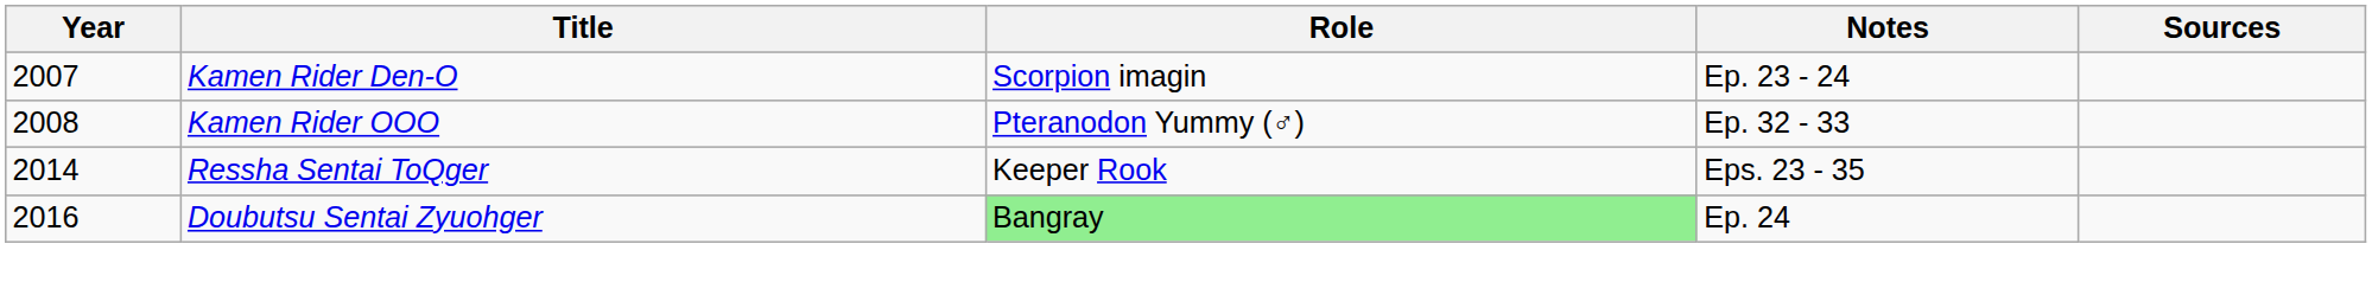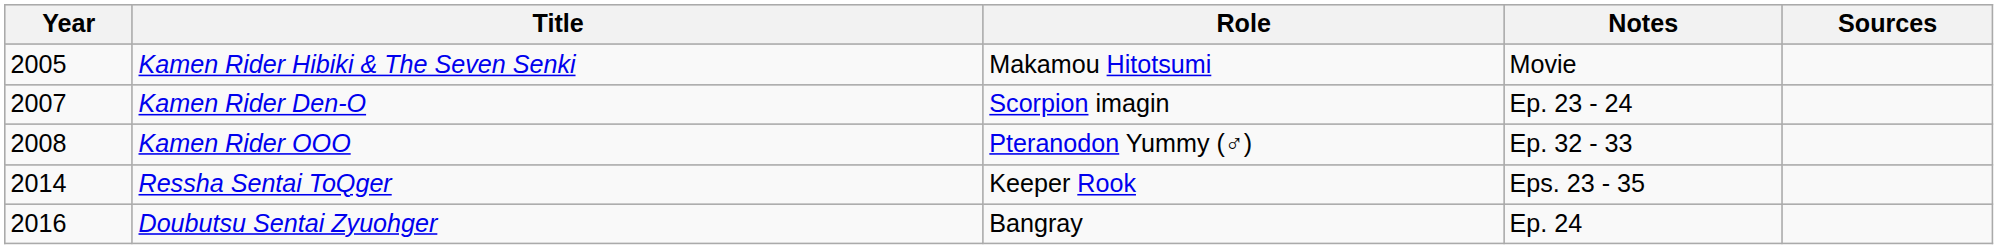+ row: 2005 | Kamen Rider Hibiki & The Seven Senki | Makamou Hitotsumi | Movie
Doubutsu Sentai Zyuohger | Role: lightgreen background -> no background
